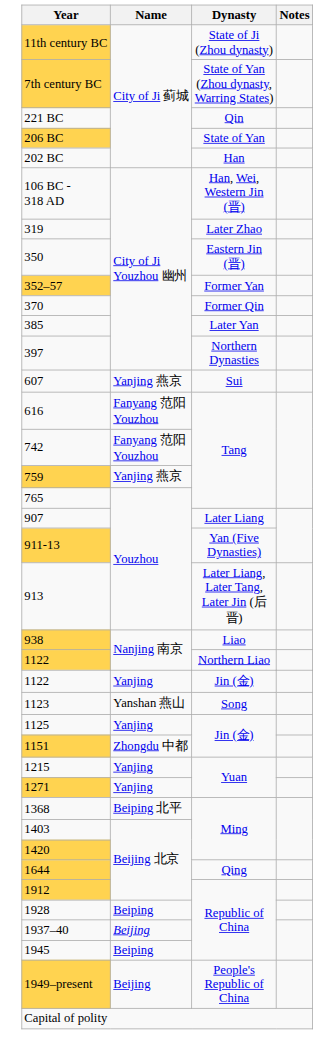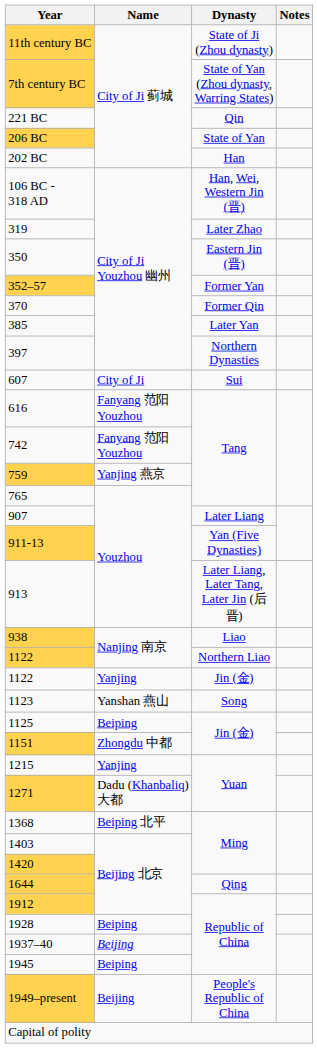607 | Name: Yanjing 燕京 -> City of Ji
1125 | Name: Yanjing -> Beiping
1271 | Name: Yanjing -> Dadu (Khanbaliq) 大都
